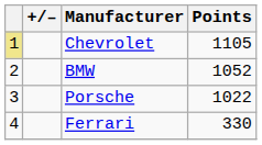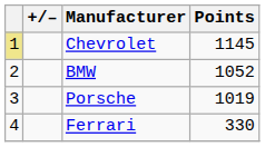Chevrolet | Points: 1105 -> 1145
Porsche | Points: 1022 -> 1019
